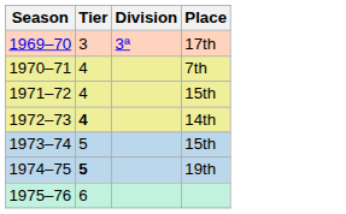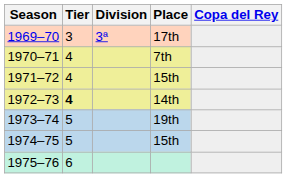+ column: Copa del Rey
1973–74 | Place: 15th -> 19th
1974–75 | Tier: bold -> normal
1974–75 | Place: 19th -> 15th
